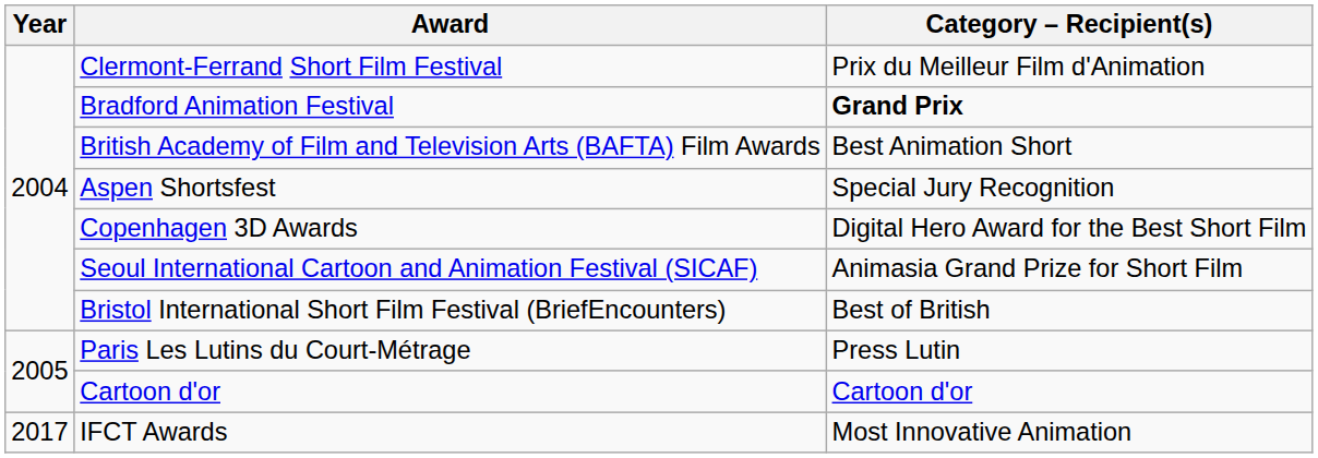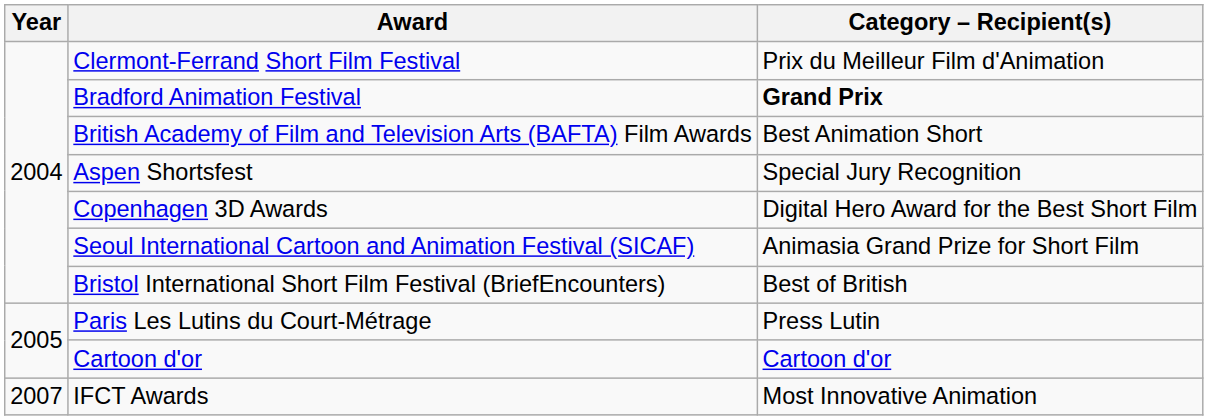IFCT Awards | Year: 2017 -> 2007
